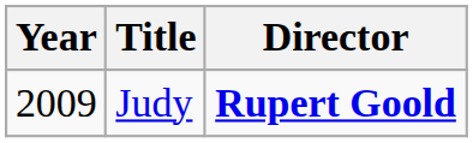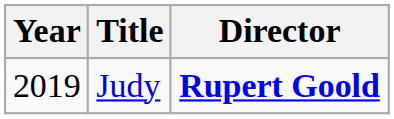Judy | Year: 2009 -> 2019
